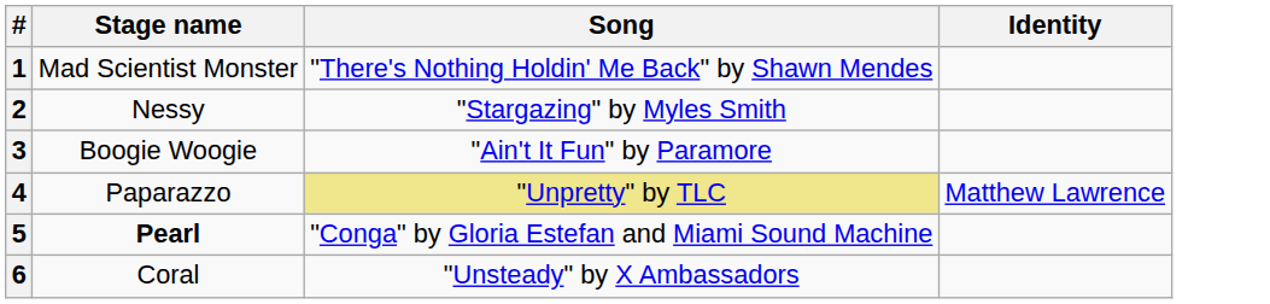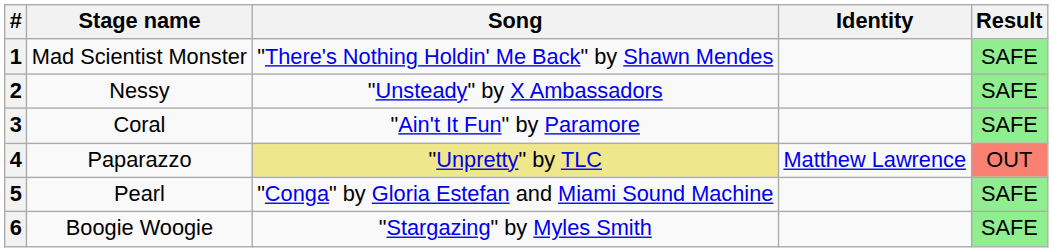+ column: Result | SAFE | SAFE | SAFE | OUT | SAFE | SAFE
2 | Song: "Stargazing" by Myles Smith -> "Unsteady" by X Ambassadors
3 | Stage name: Boogie Woogie -> Coral
5 | Stage name: bold -> normal
6 | Stage name: Coral -> Boogie Woogie
6 | Song: "Unsteady" by X Ambassadors -> "Stargazing" by Myles Smith
